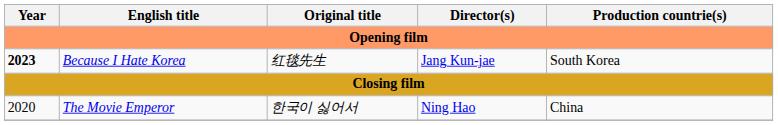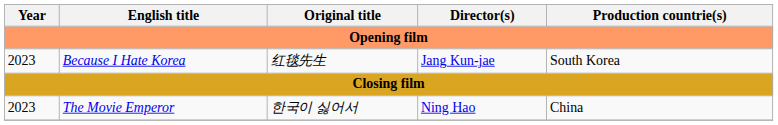Because I Hate Korea | Year: bold -> normal
The Movie Emperor | Year: 2020 -> 2023
